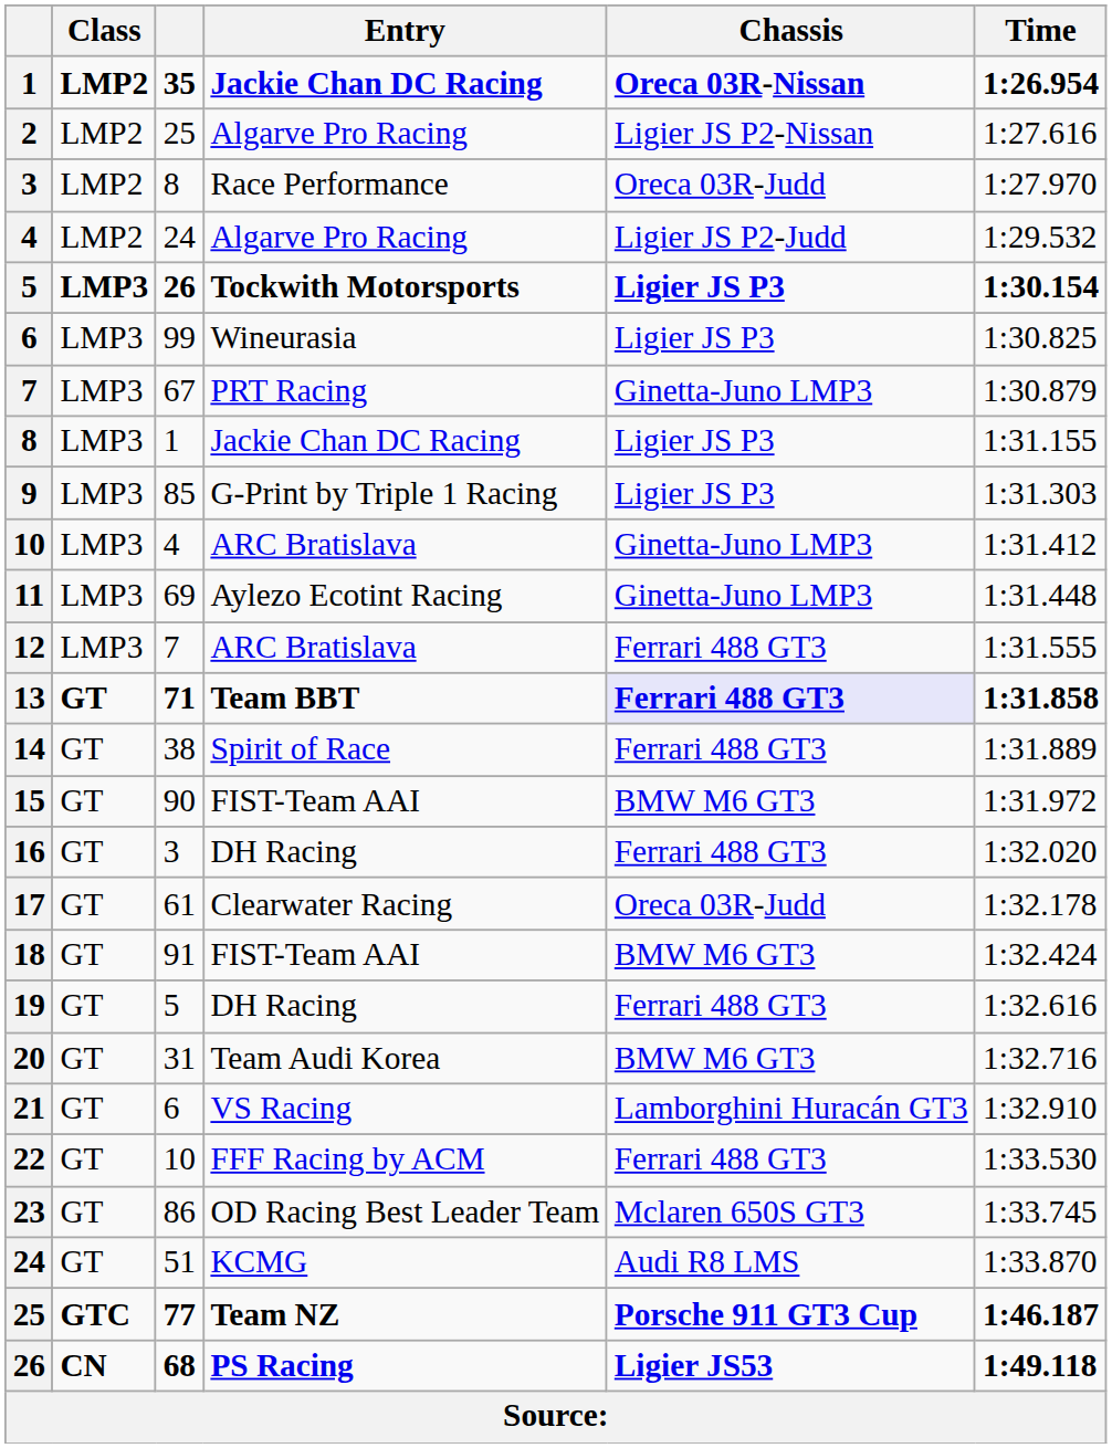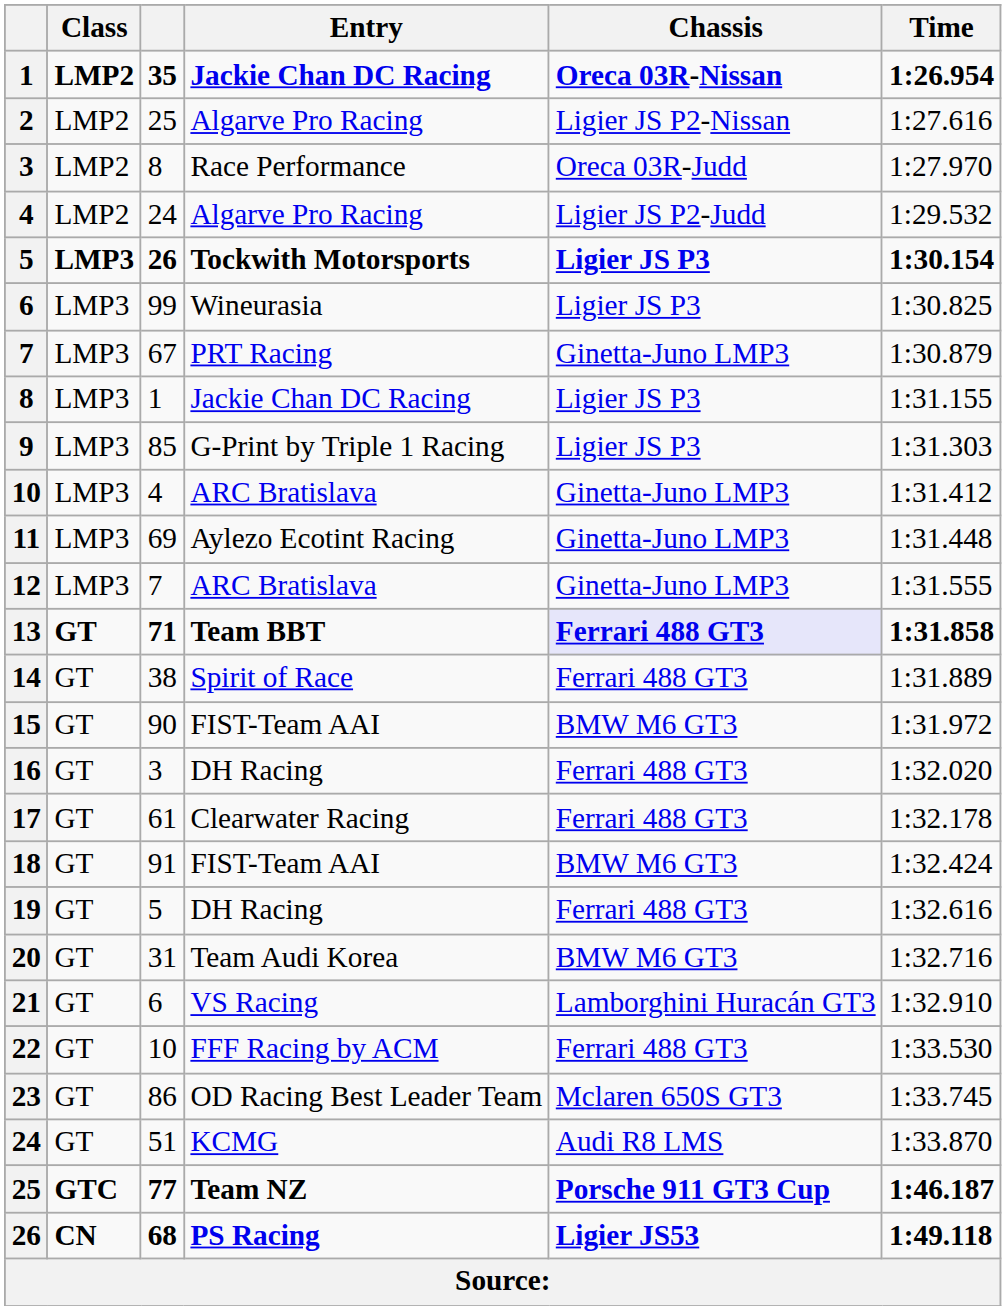12 | Chassis: Ferrari 488 GT3 -> Ginetta-Juno LMP3
17 | Chassis: Oreca 03R-Judd -> Ferrari 488 GT3
